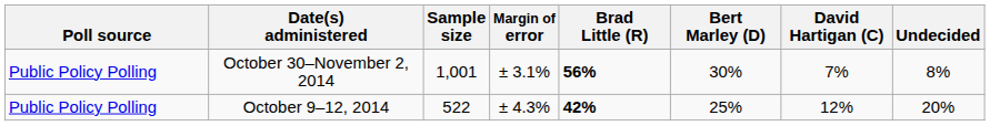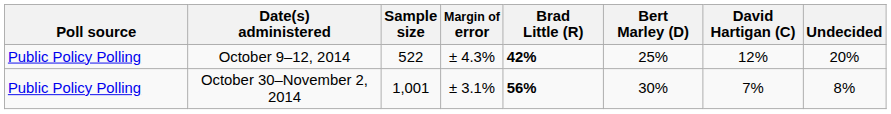rows swapped: October 30–November 2, 2014 <-> October 9–12, 2014
